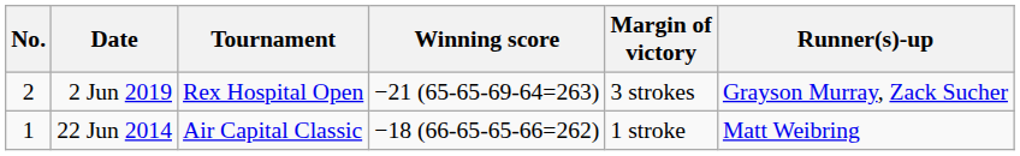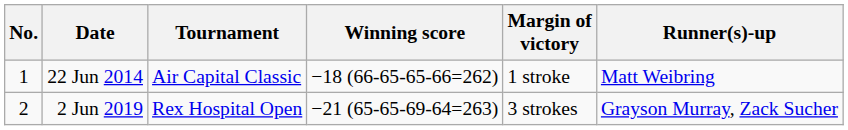rows swapped: 22 Jun 2014 <-> 2 Jun 2019
